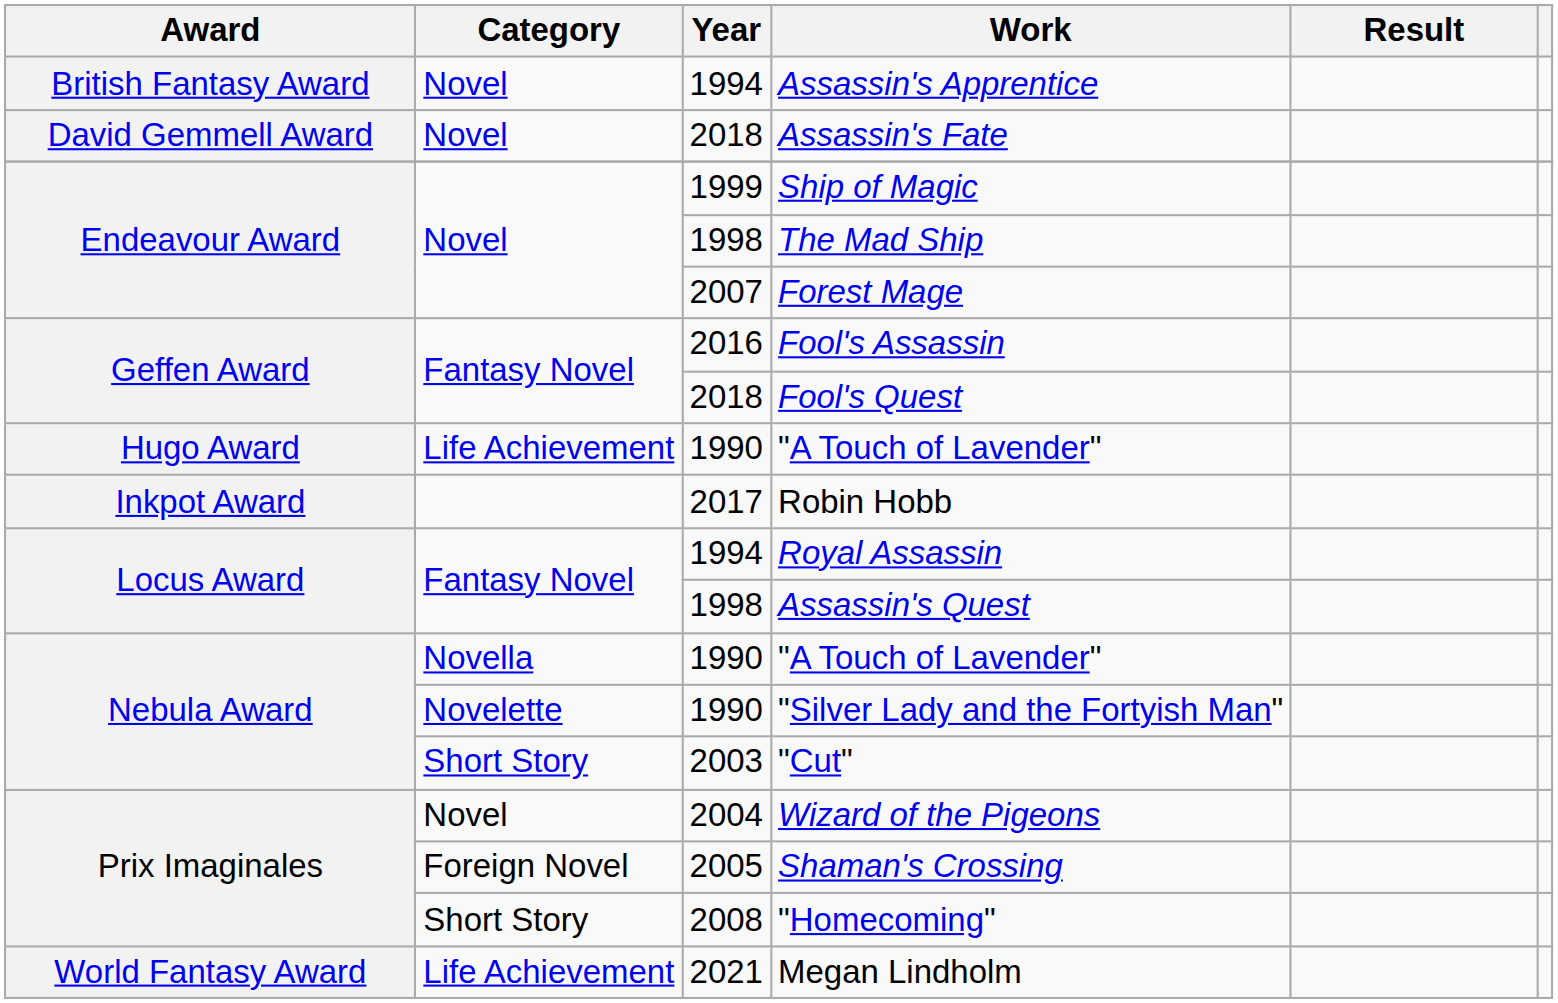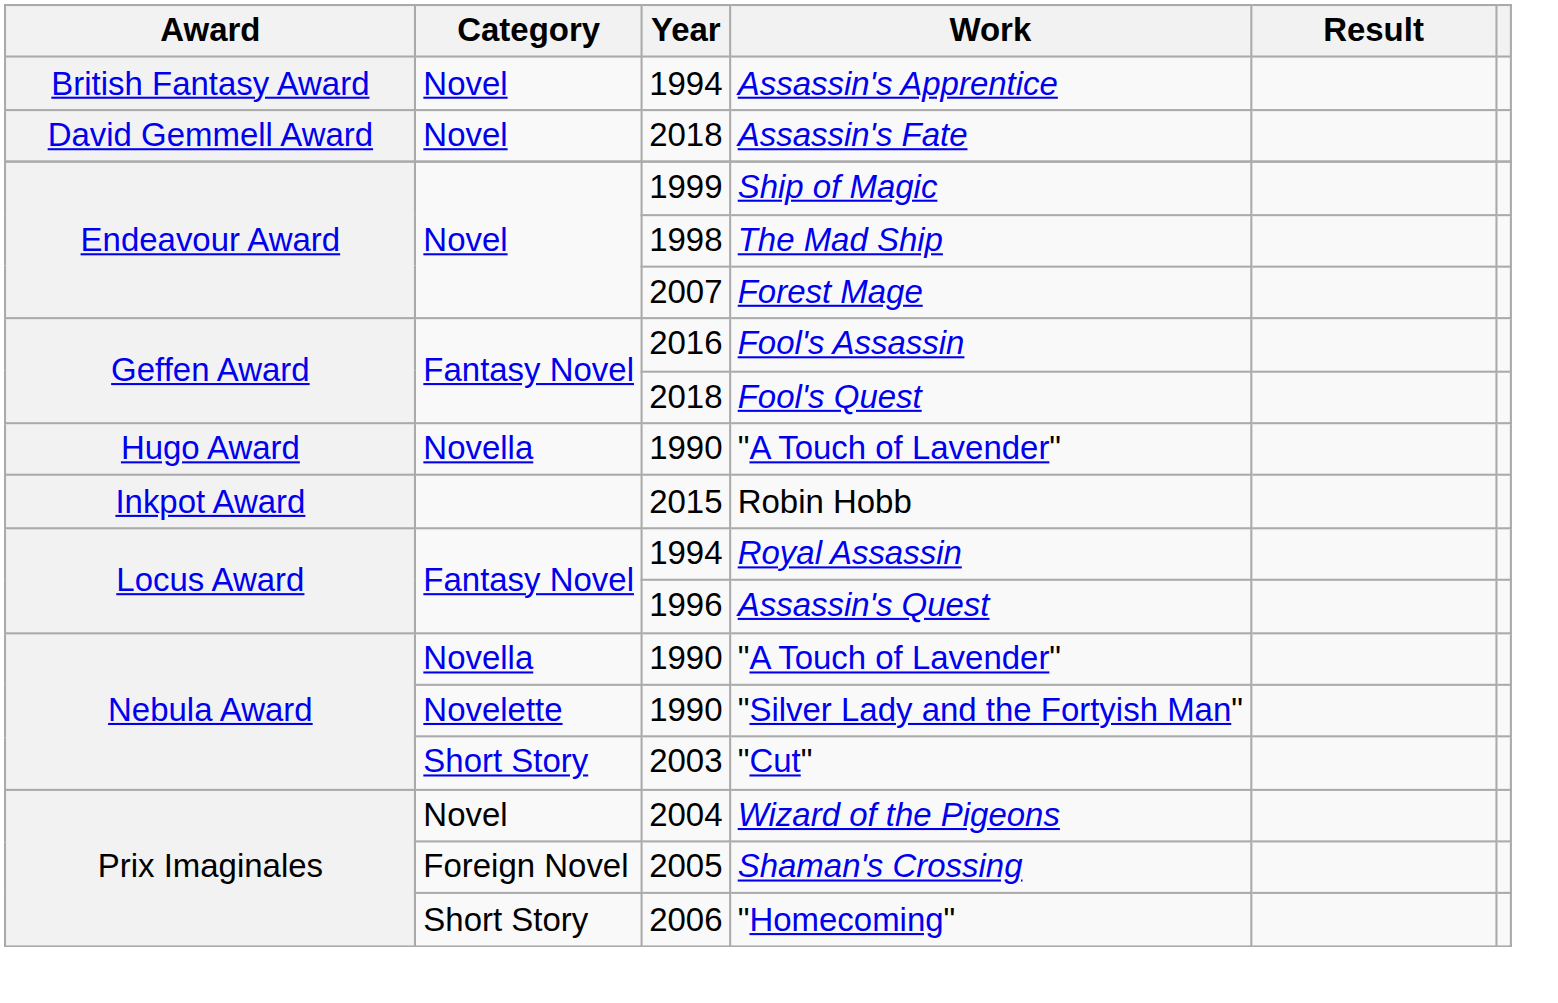Hugo Award / "A Touch of Lavender" | Category: Life Achievement -> Novella
Robin Hobb | Year: 2017 -> 2015
Assassin's Quest | Year: 1998 -> 1996
"Homecoming" | Year: 2008 -> 2006
- row: World Fantasy Award | Life Achievement | 2021 | Megan Lindholm
